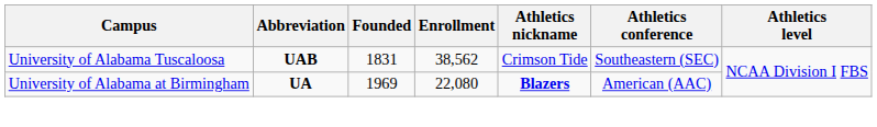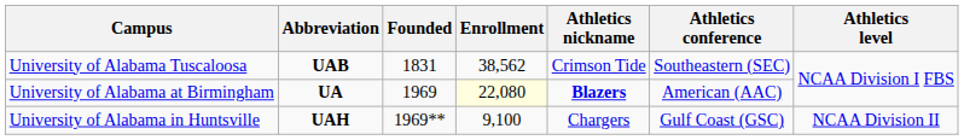University of Alabama at Birmingham | Enrollment: no background -> lightyellow background
+ row: University of Alabama in Huntsville | UAH | 1969** | 9,100 | Chargers | Gulf Coast (GSC) | NCAA Division II
